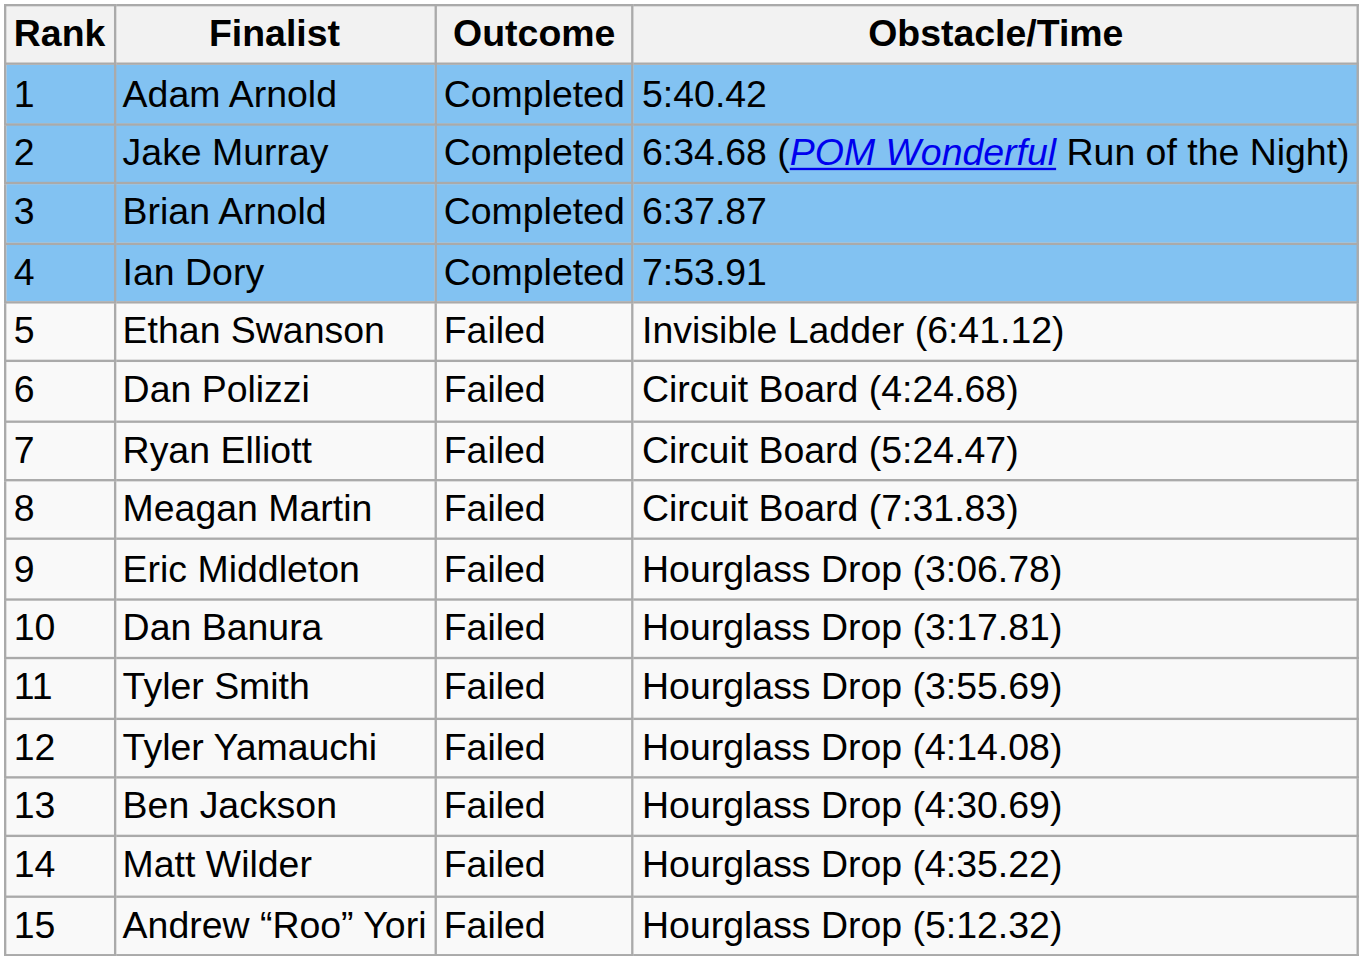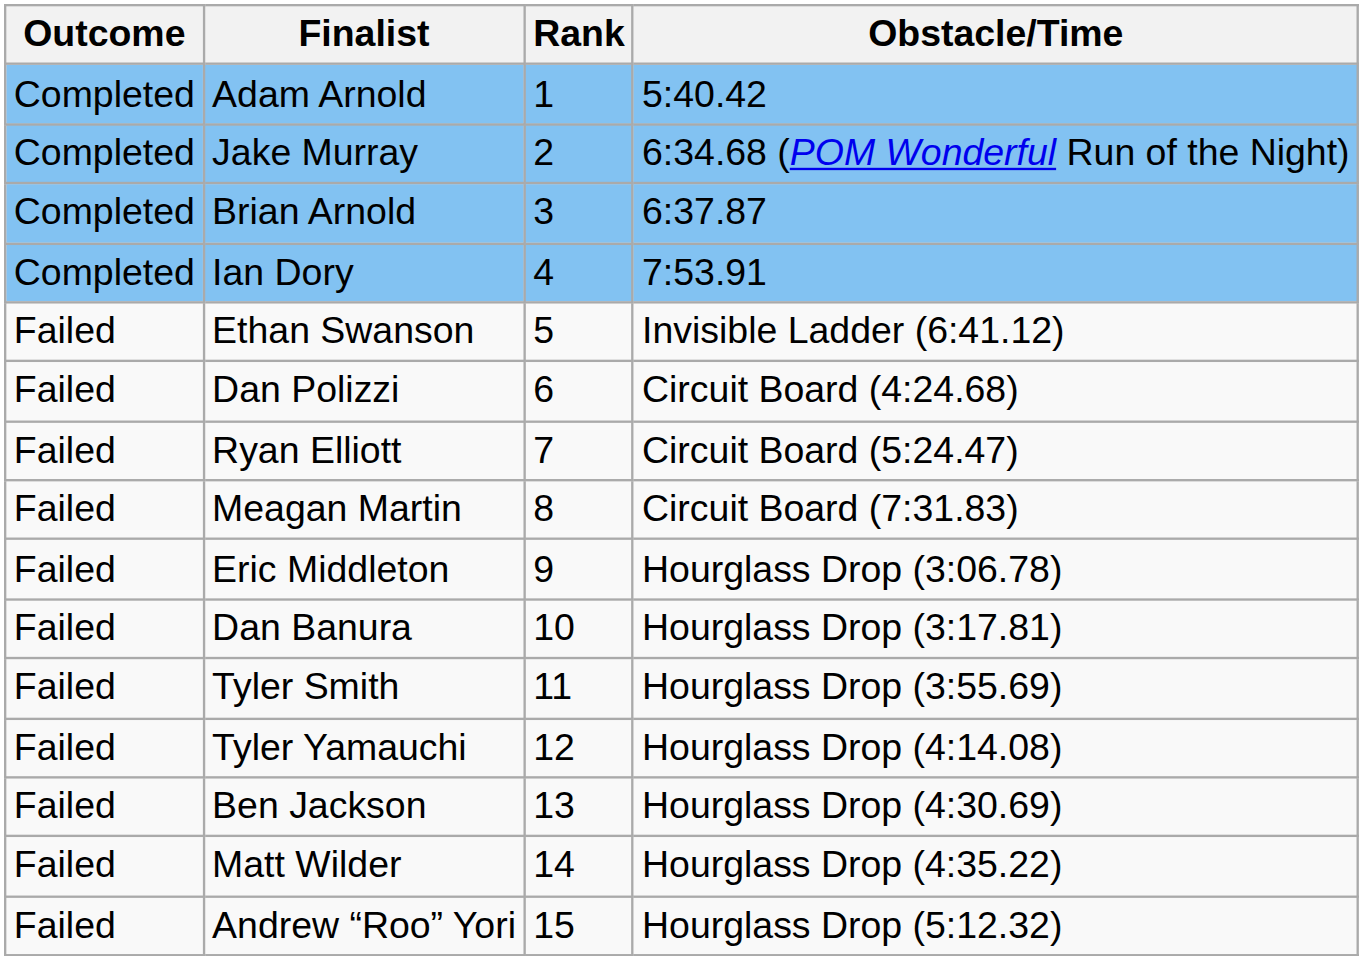columns swapped: Rank <-> Outcome
